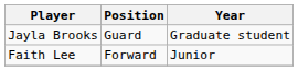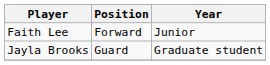rows swapped: Jayla Brooks <-> Faith Lee
